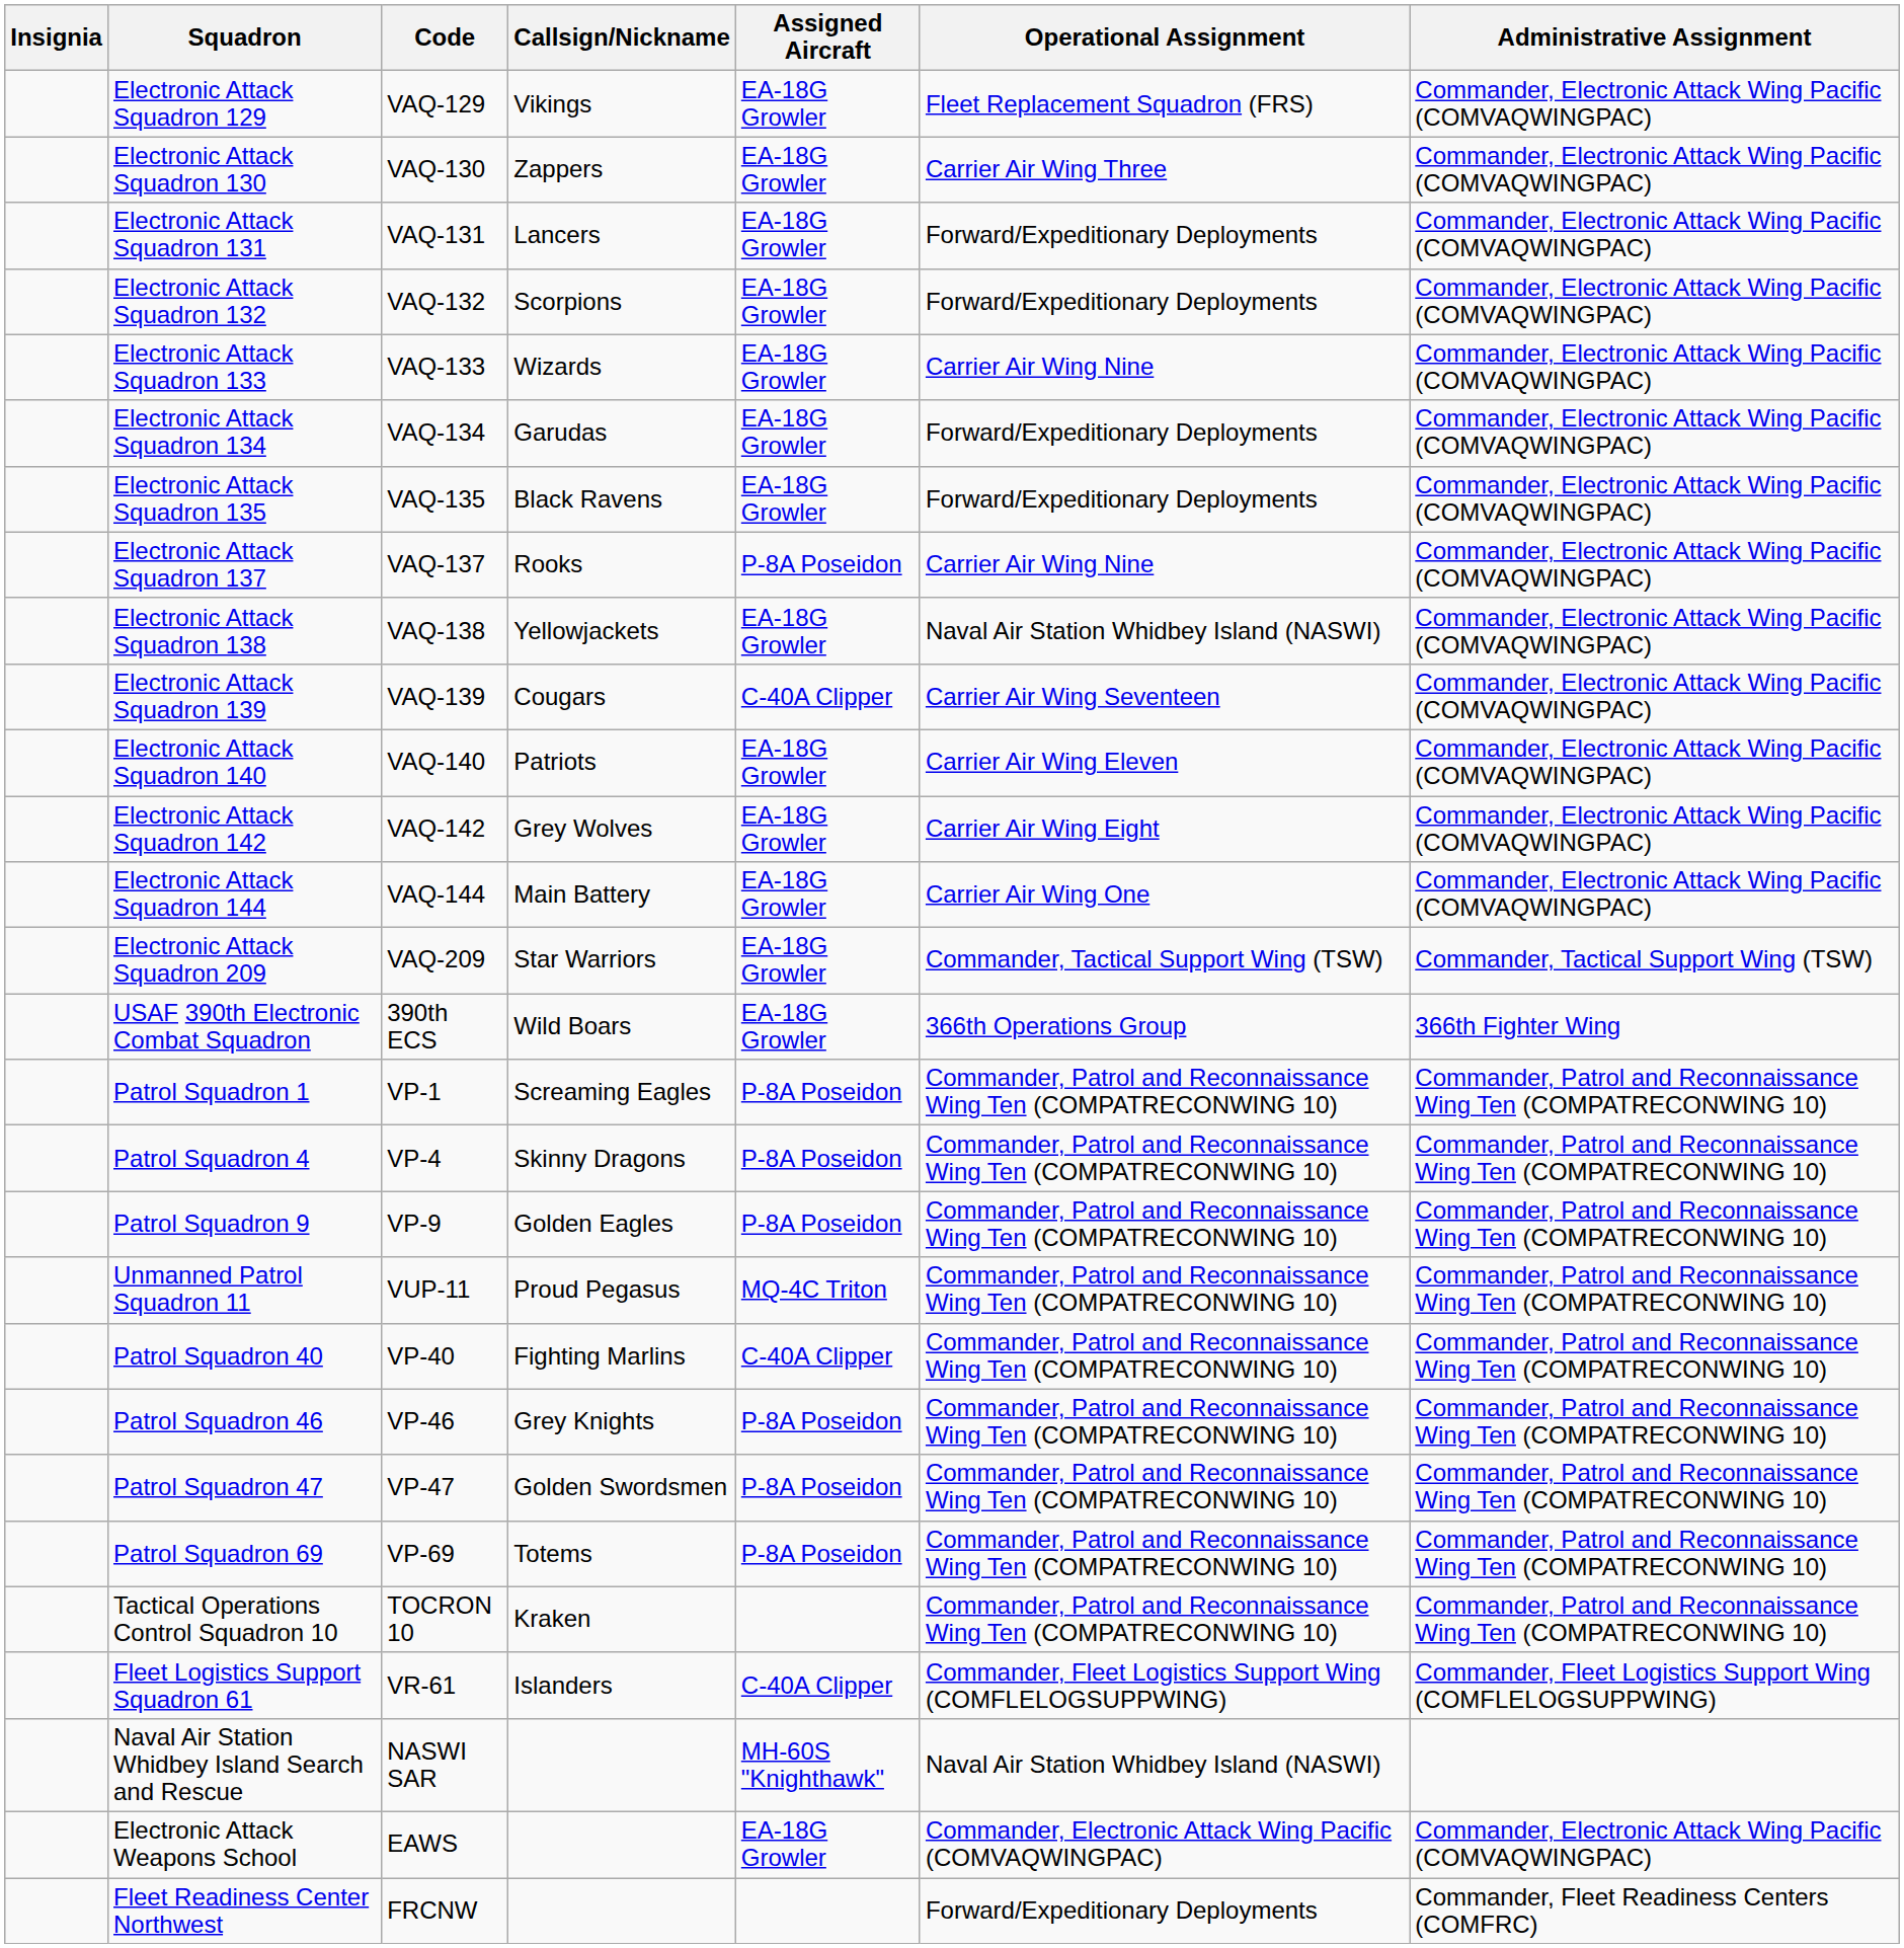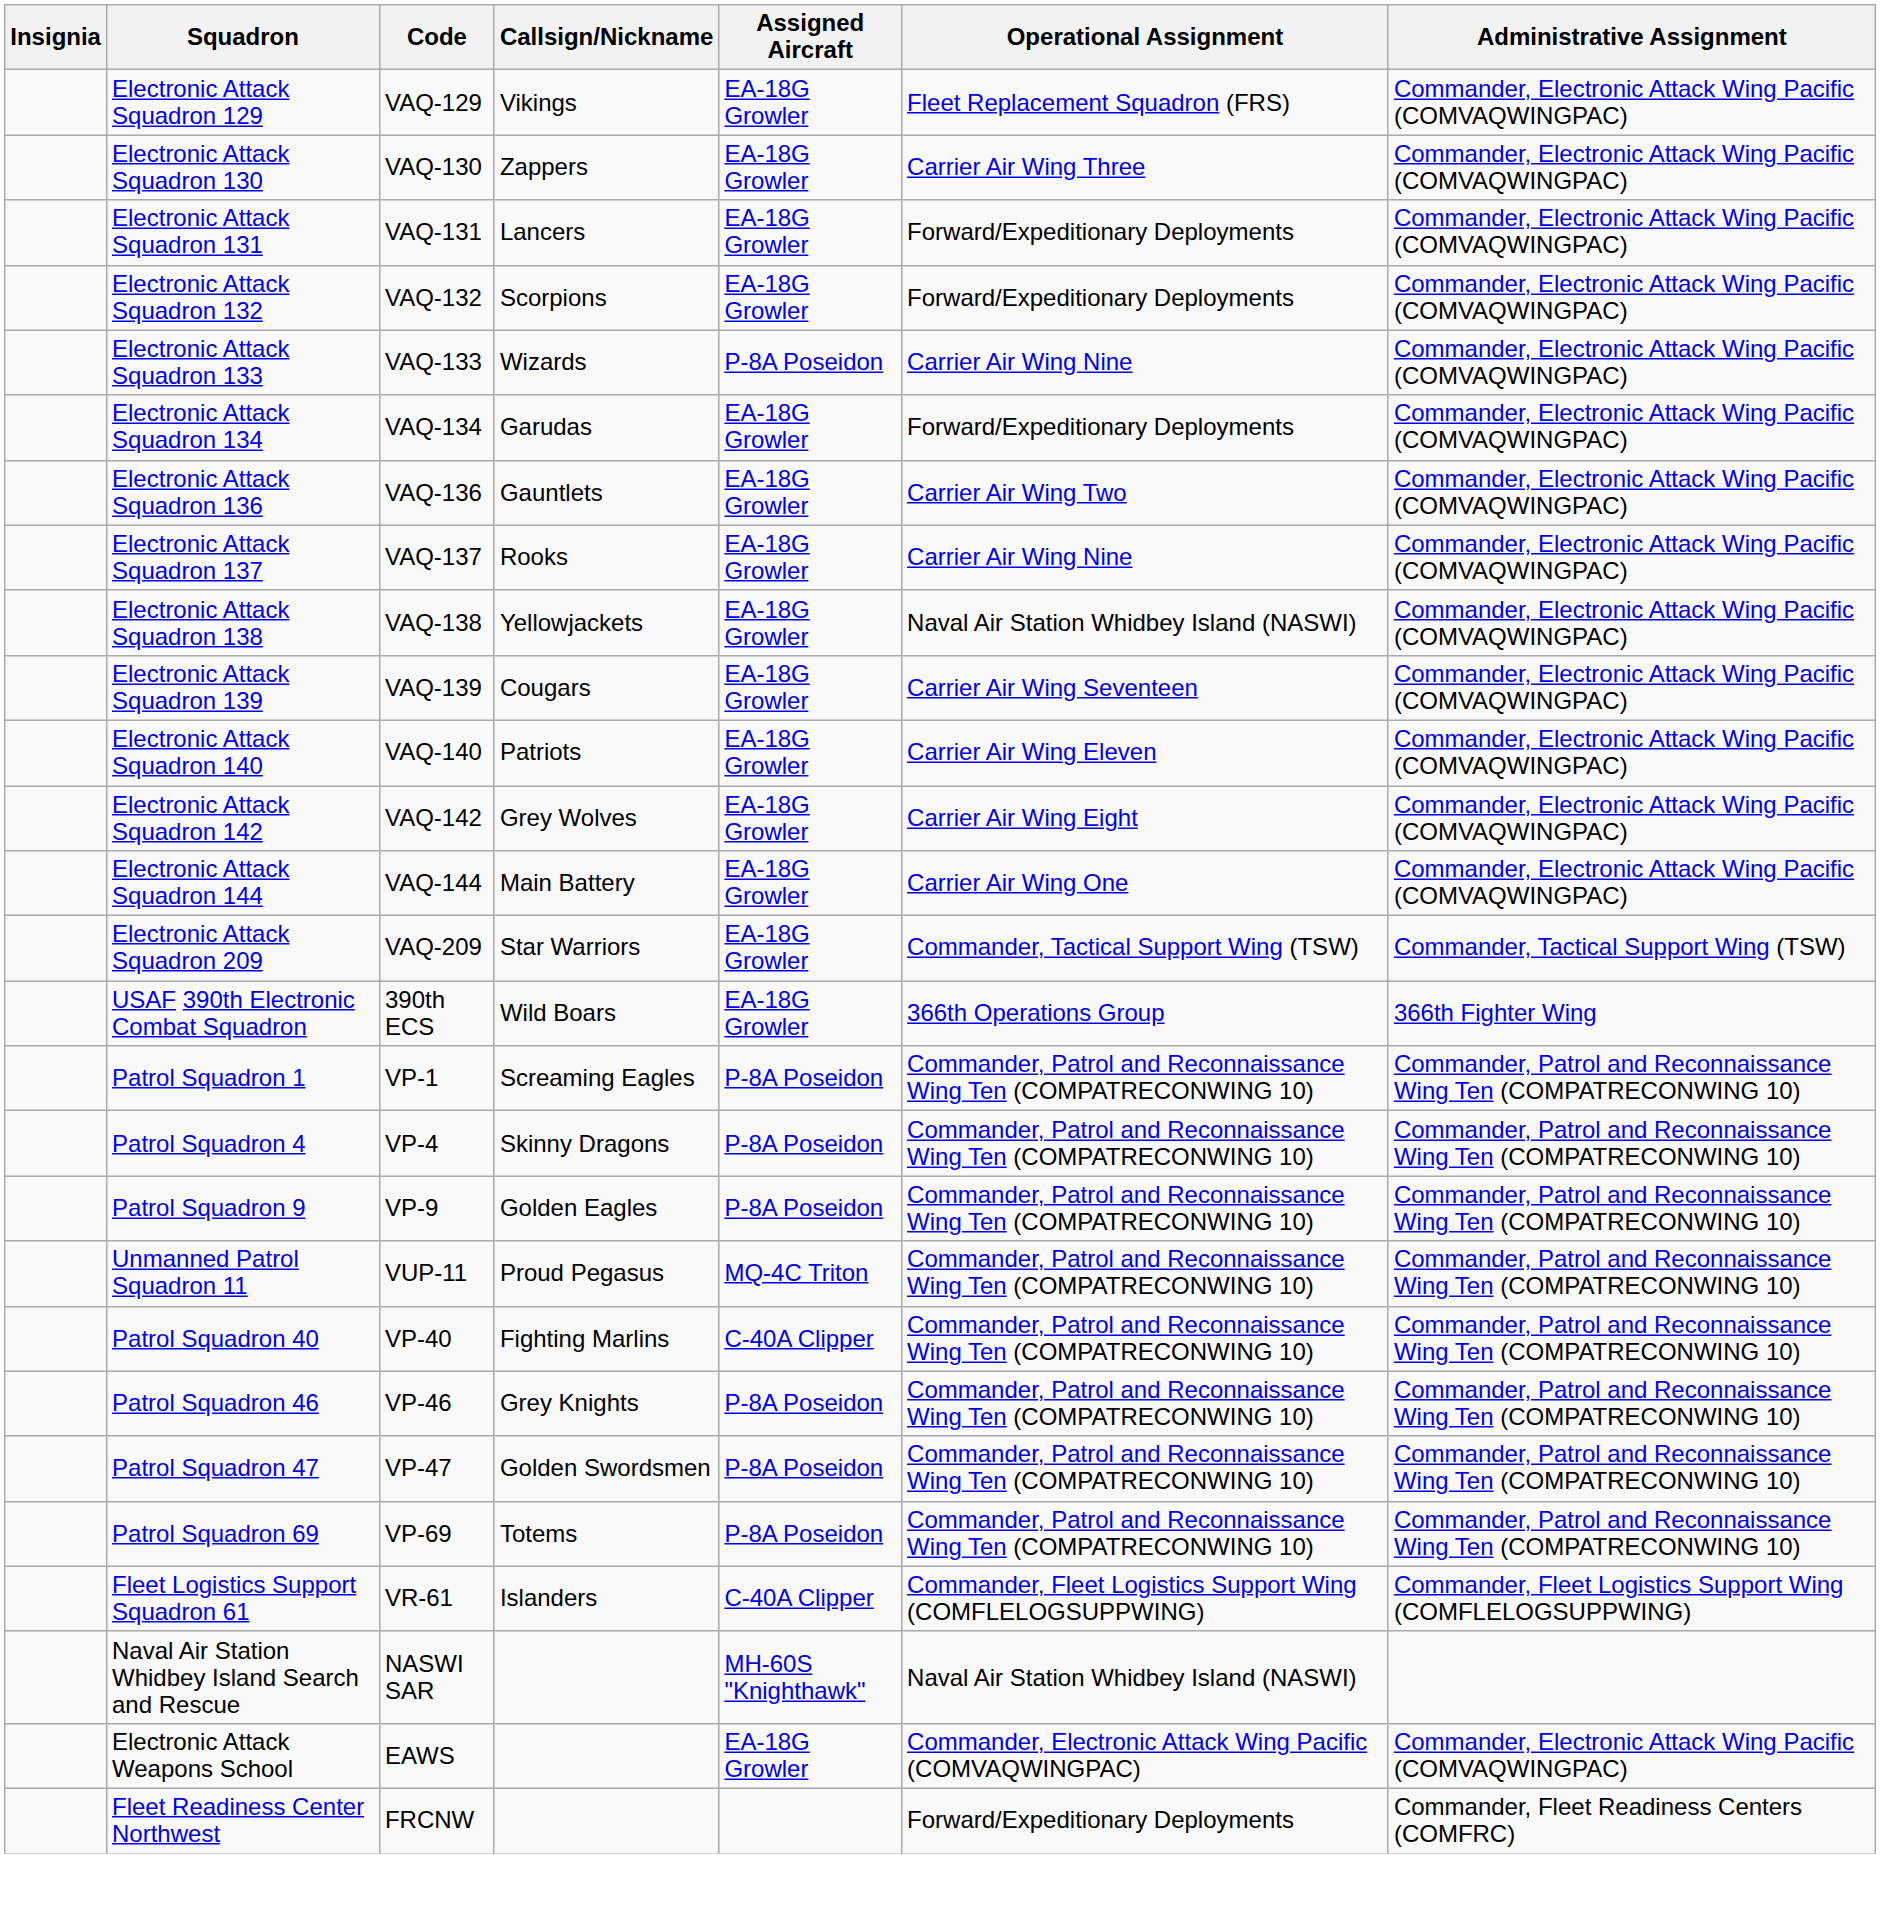Electronic Attack Squadron 133 | Assigned Aircraft: EA-18G Growler -> P-8A Poseidon
- row: Electronic Attack Squadron 135 | VAQ-135 | Black Ravens | EA-18G Growler | Forward/Expeditionary Deployments | Commander, Electronic Attack Wing Pacific (COMVAQWINGPAC)
+ row: Electronic Attack Squadron 136 | VAQ-136 | Gauntlets | EA-18G Growler | Carrier Air Wing Two | Commander, Electronic Attack Wing Pacific (COMVAQWINGPAC)
Electronic Attack Squadron 137 | Assigned Aircraft: P-8A Poseidon -> EA-18G Growler
Electronic Attack Squadron 139 | Assigned Aircraft: C-40A Clipper -> EA-18G Growler
- row: Tactical Operations Control Squadron 10 | TOCRON 10 | Kraken | Commander, Patrol and Reconnaissance Wing Ten (COMPATRECONWING 10) | Commander, Patrol and Reconnaissance Wing Ten (COMPATRECONWING 10)
